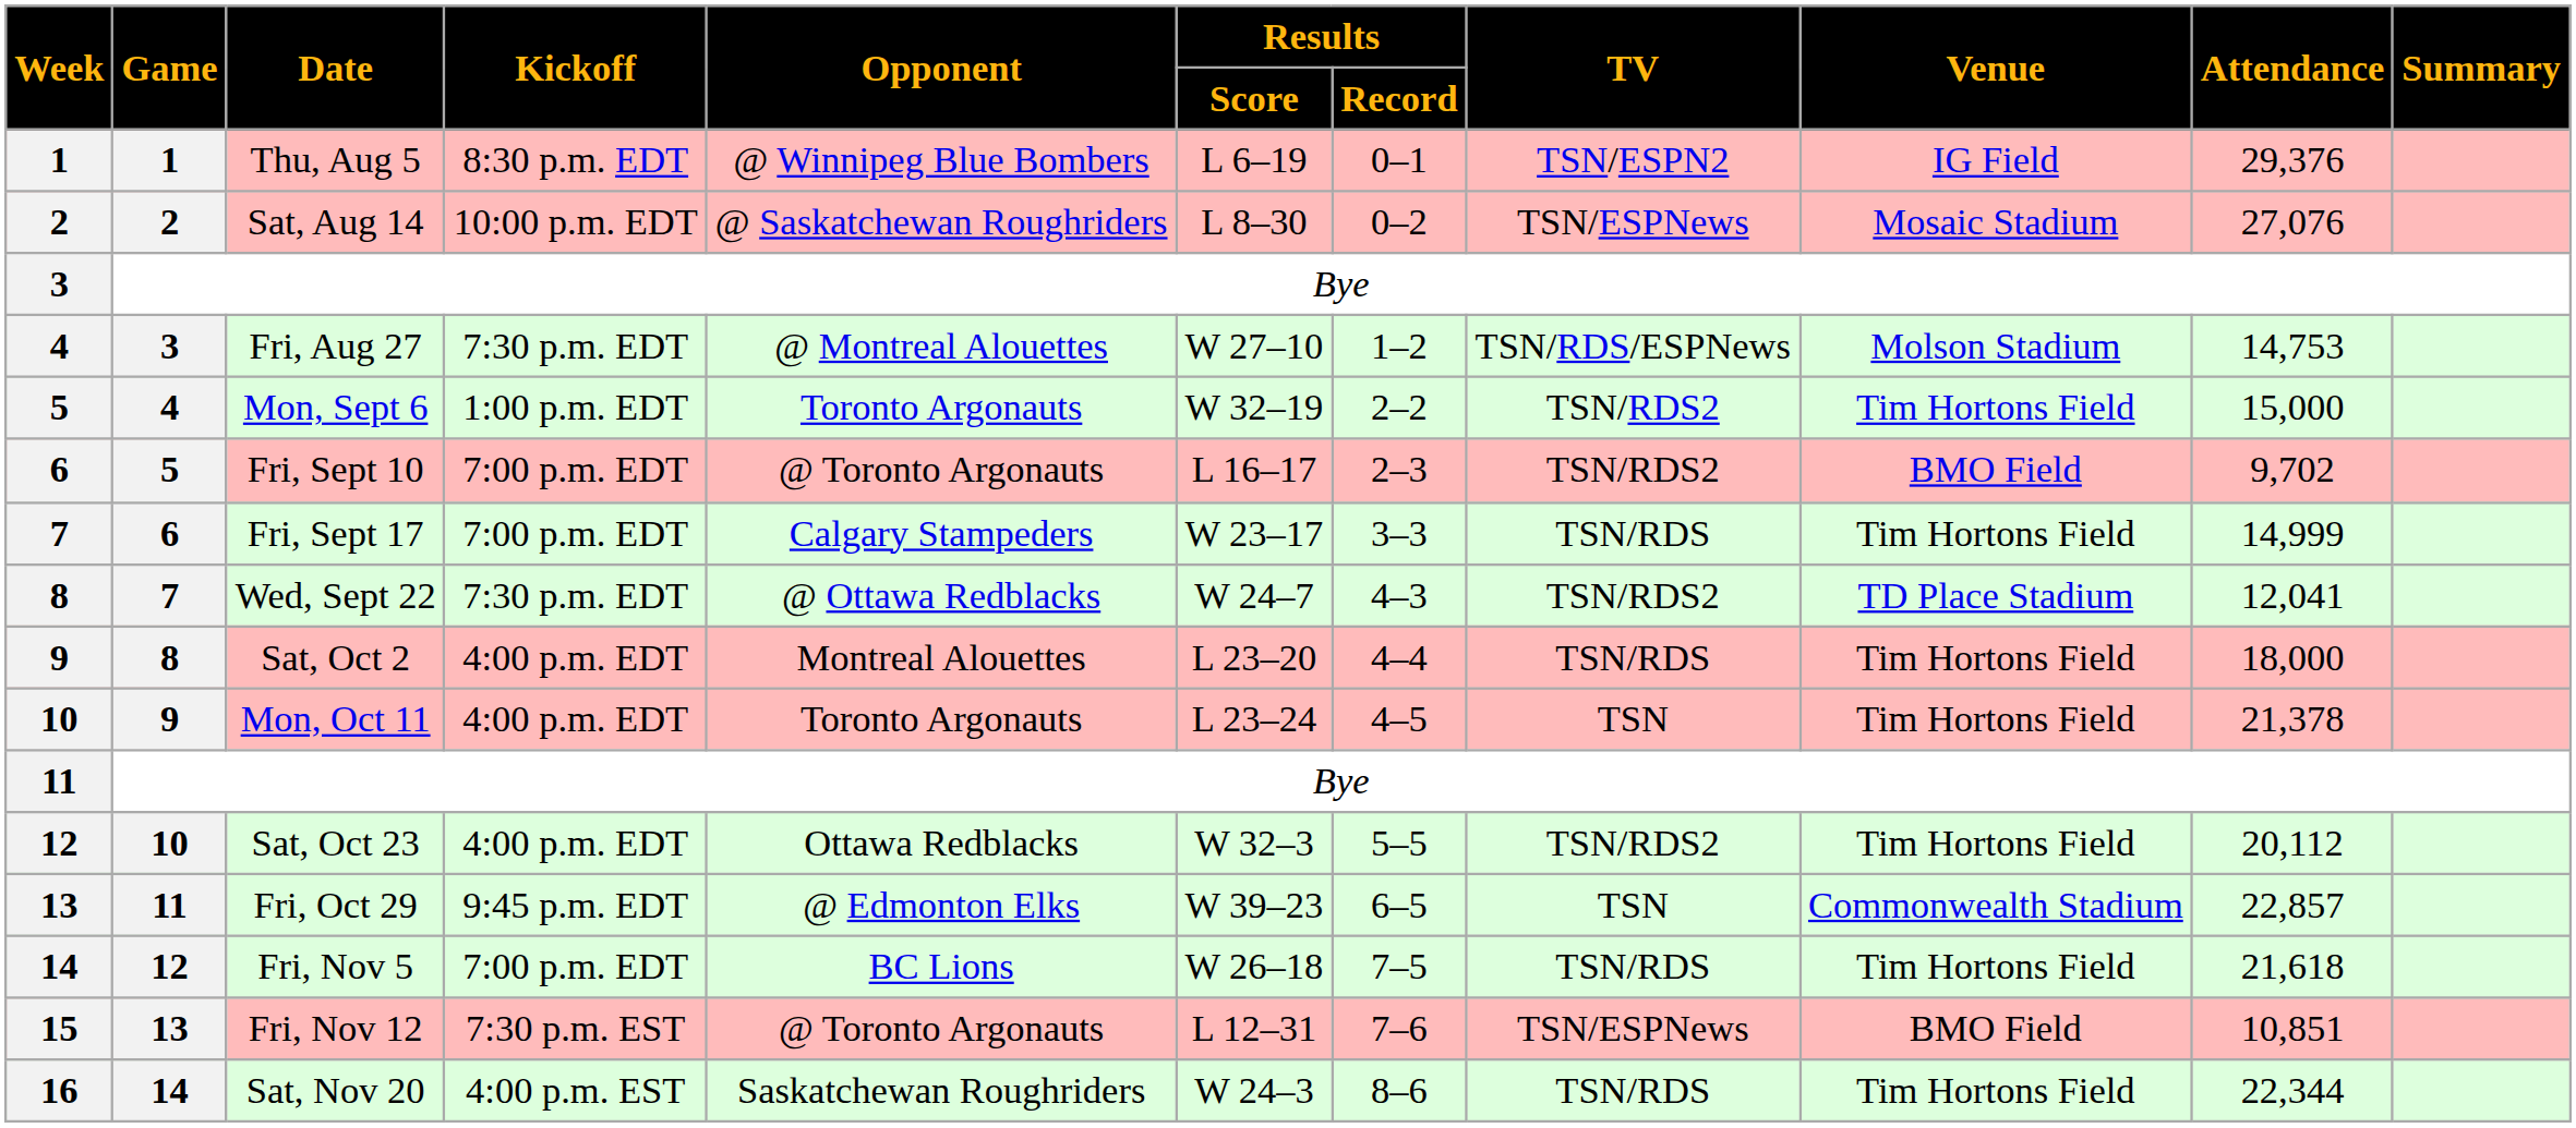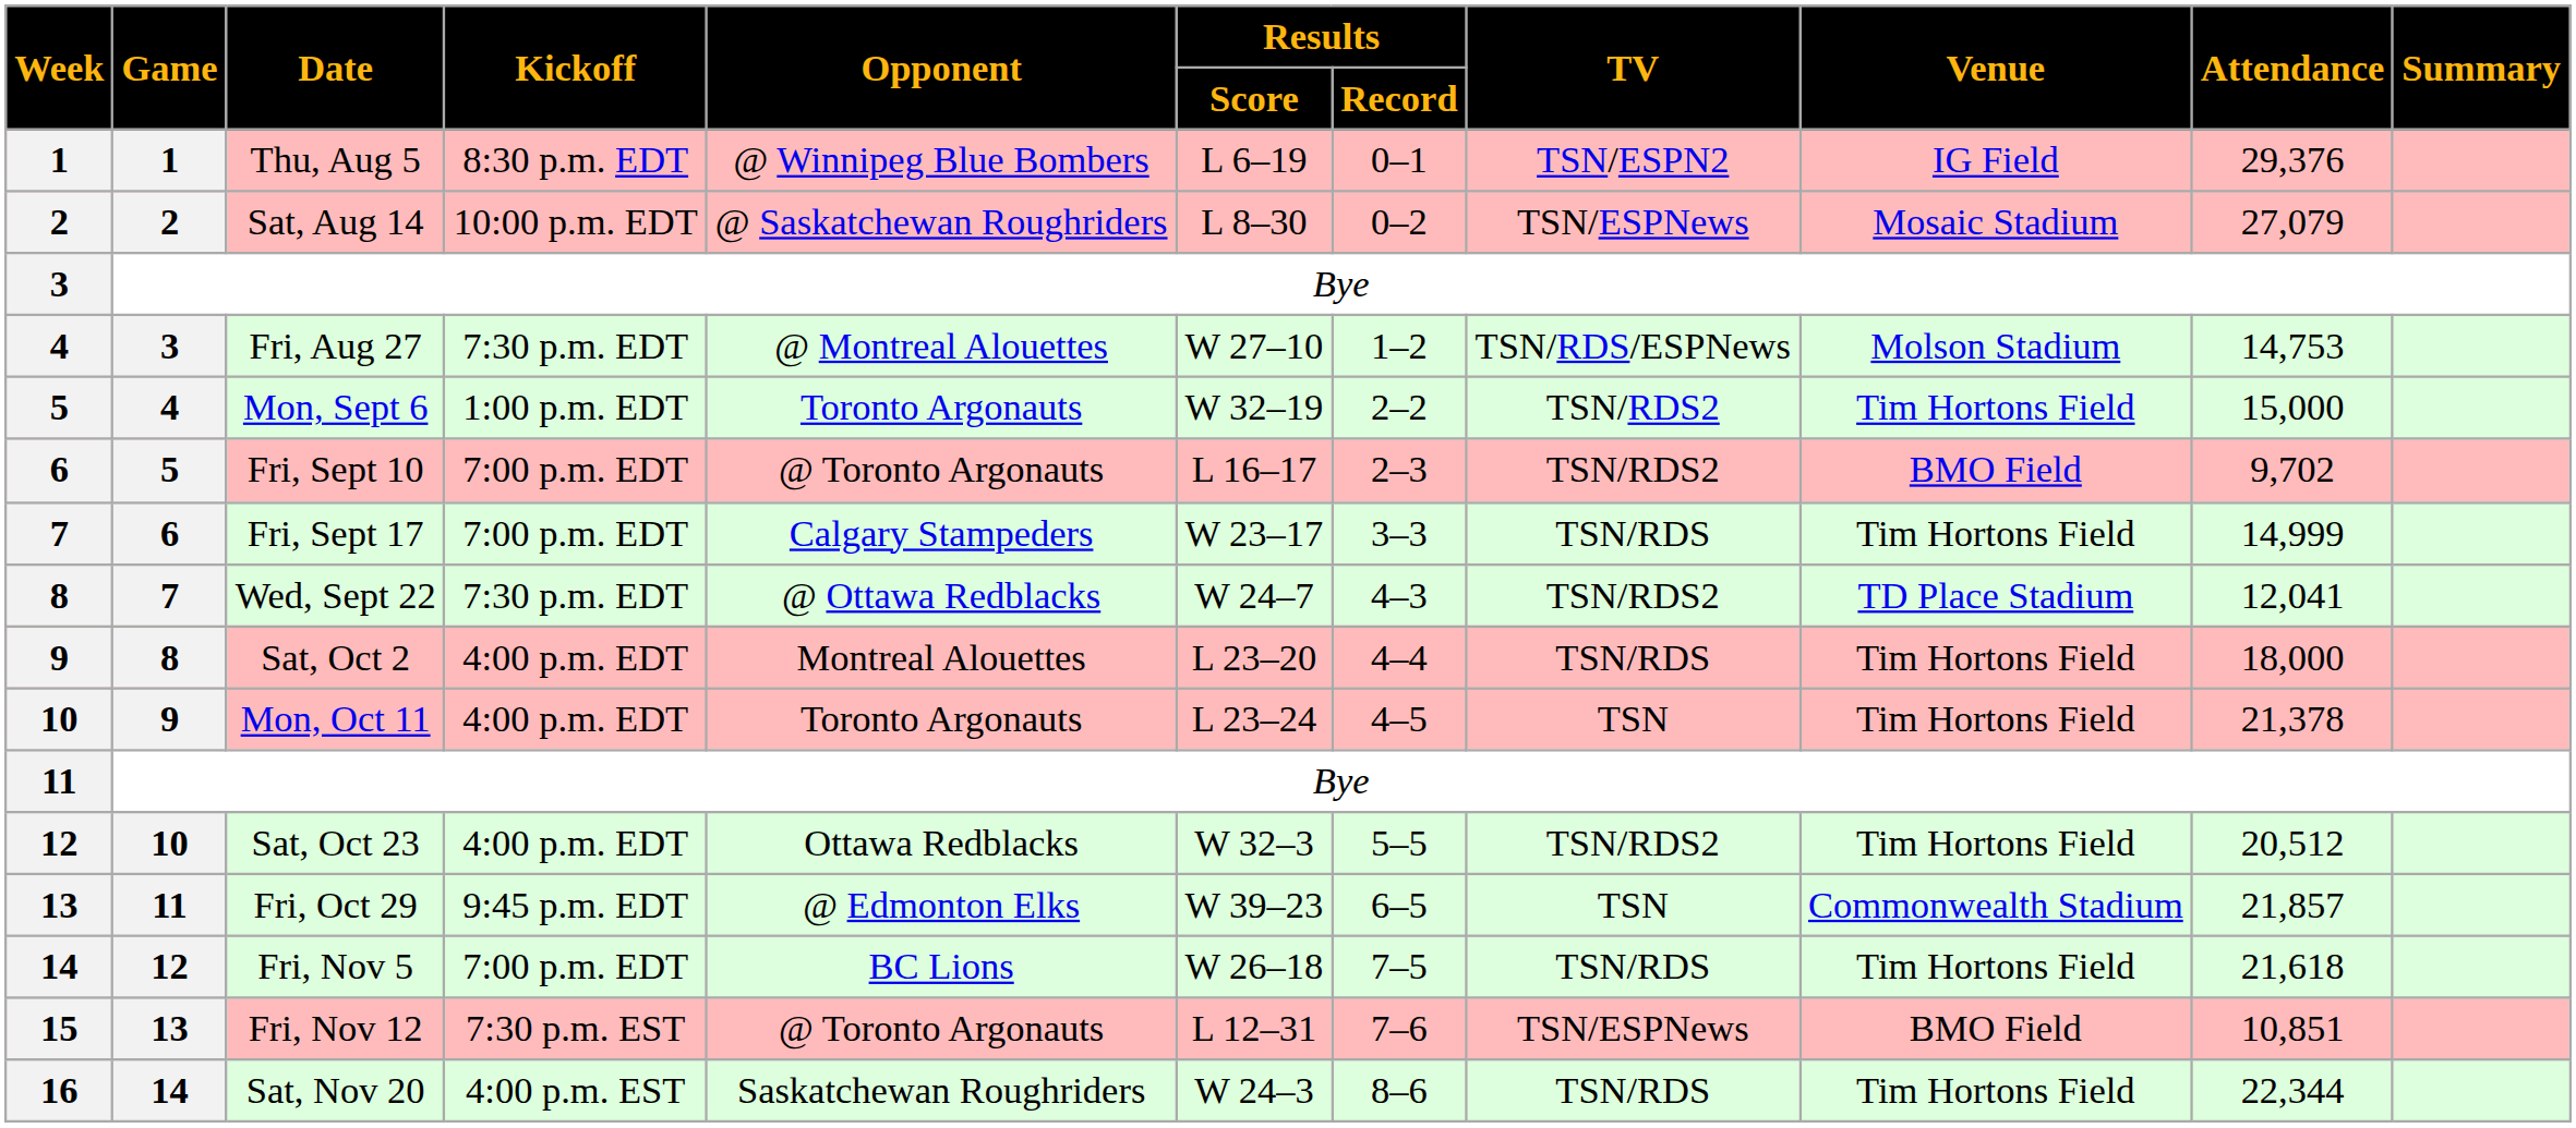Sat, Aug 14 | Attendance: 27,076 -> 27,079
Sat, Oct 23 | Attendance: 20,112 -> 20,512
Fri, Oct 29 | Attendance: 22,857 -> 21,857
